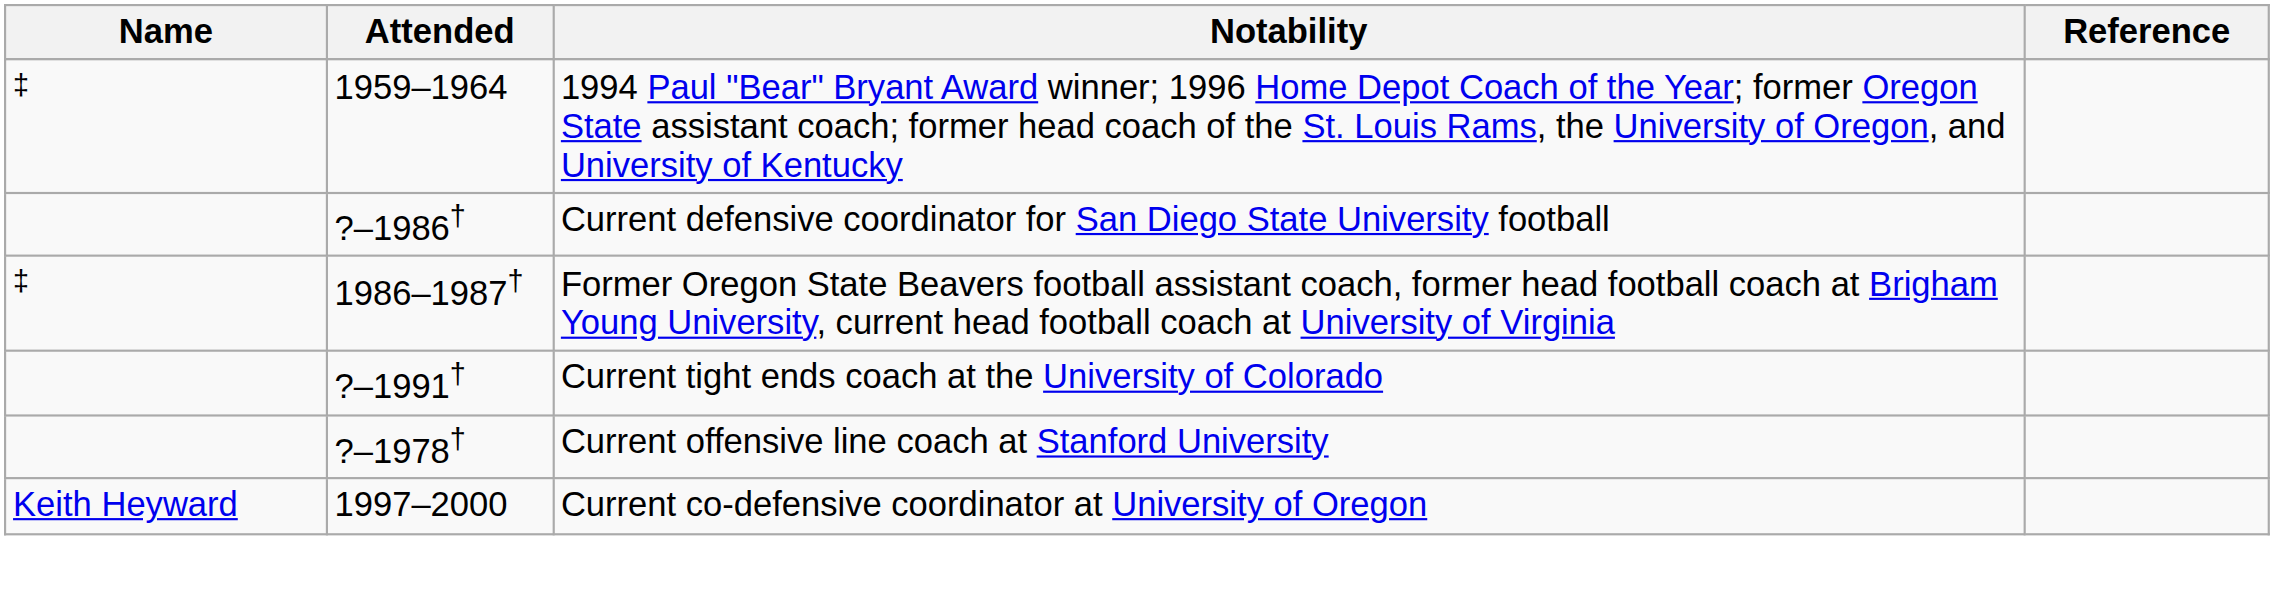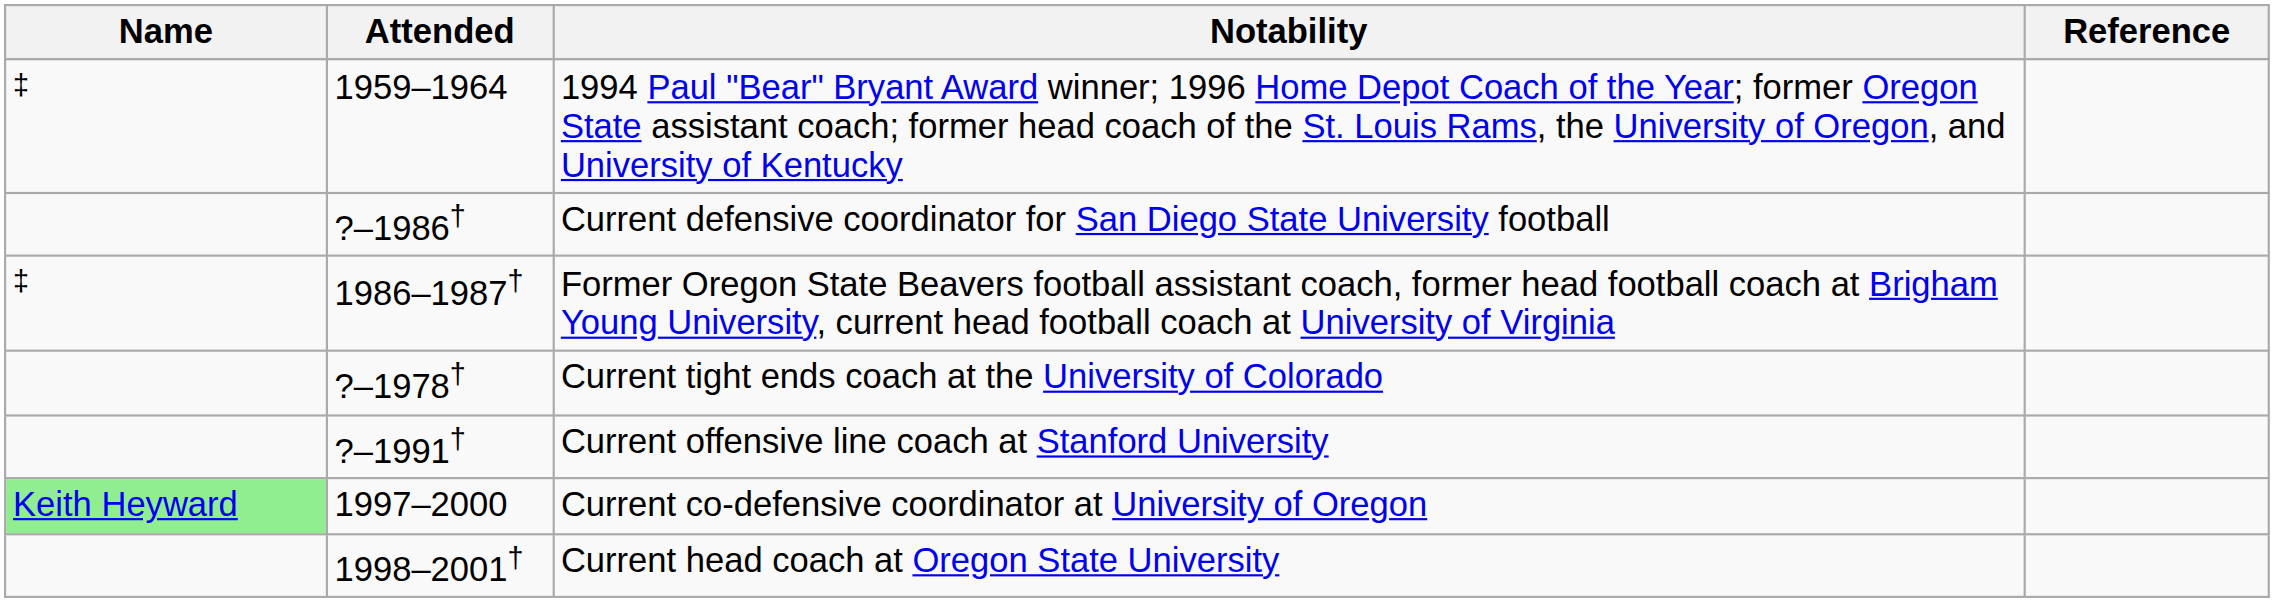Current tight ends coach at the University of Colorado | Attended: ?–1991† -> ?–1978†
Current offensive line coach at Stanford University | Attended: ?–1978† -> ?–1991†
Current co-defensive coordinator at University of Oregon | Name: no background -> lightgreen background
+ row: 1998–2001† | Current head coach at Oregon State University
